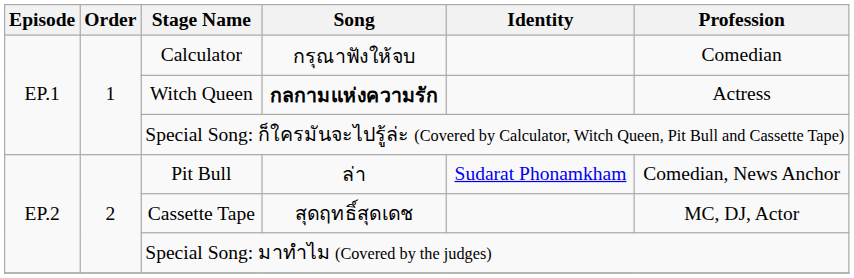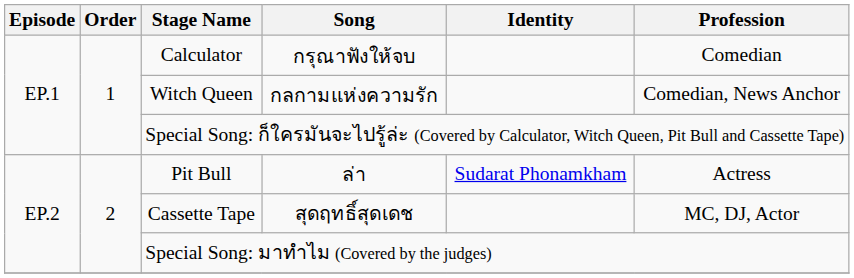Witch Queen | Song: bold -> normal
Witch Queen | Profession: Actress -> Comedian, News Anchor
Pit Bull | Profession: Comedian, News Anchor -> Actress
